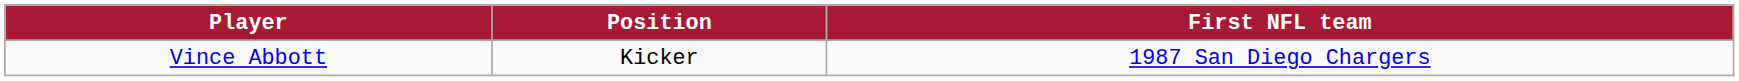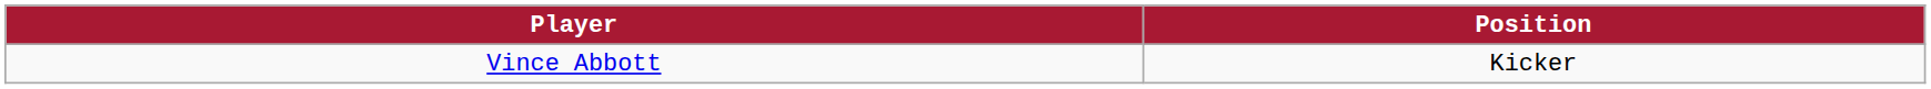- column: First NFL team | 1987 San Diego Chargers
